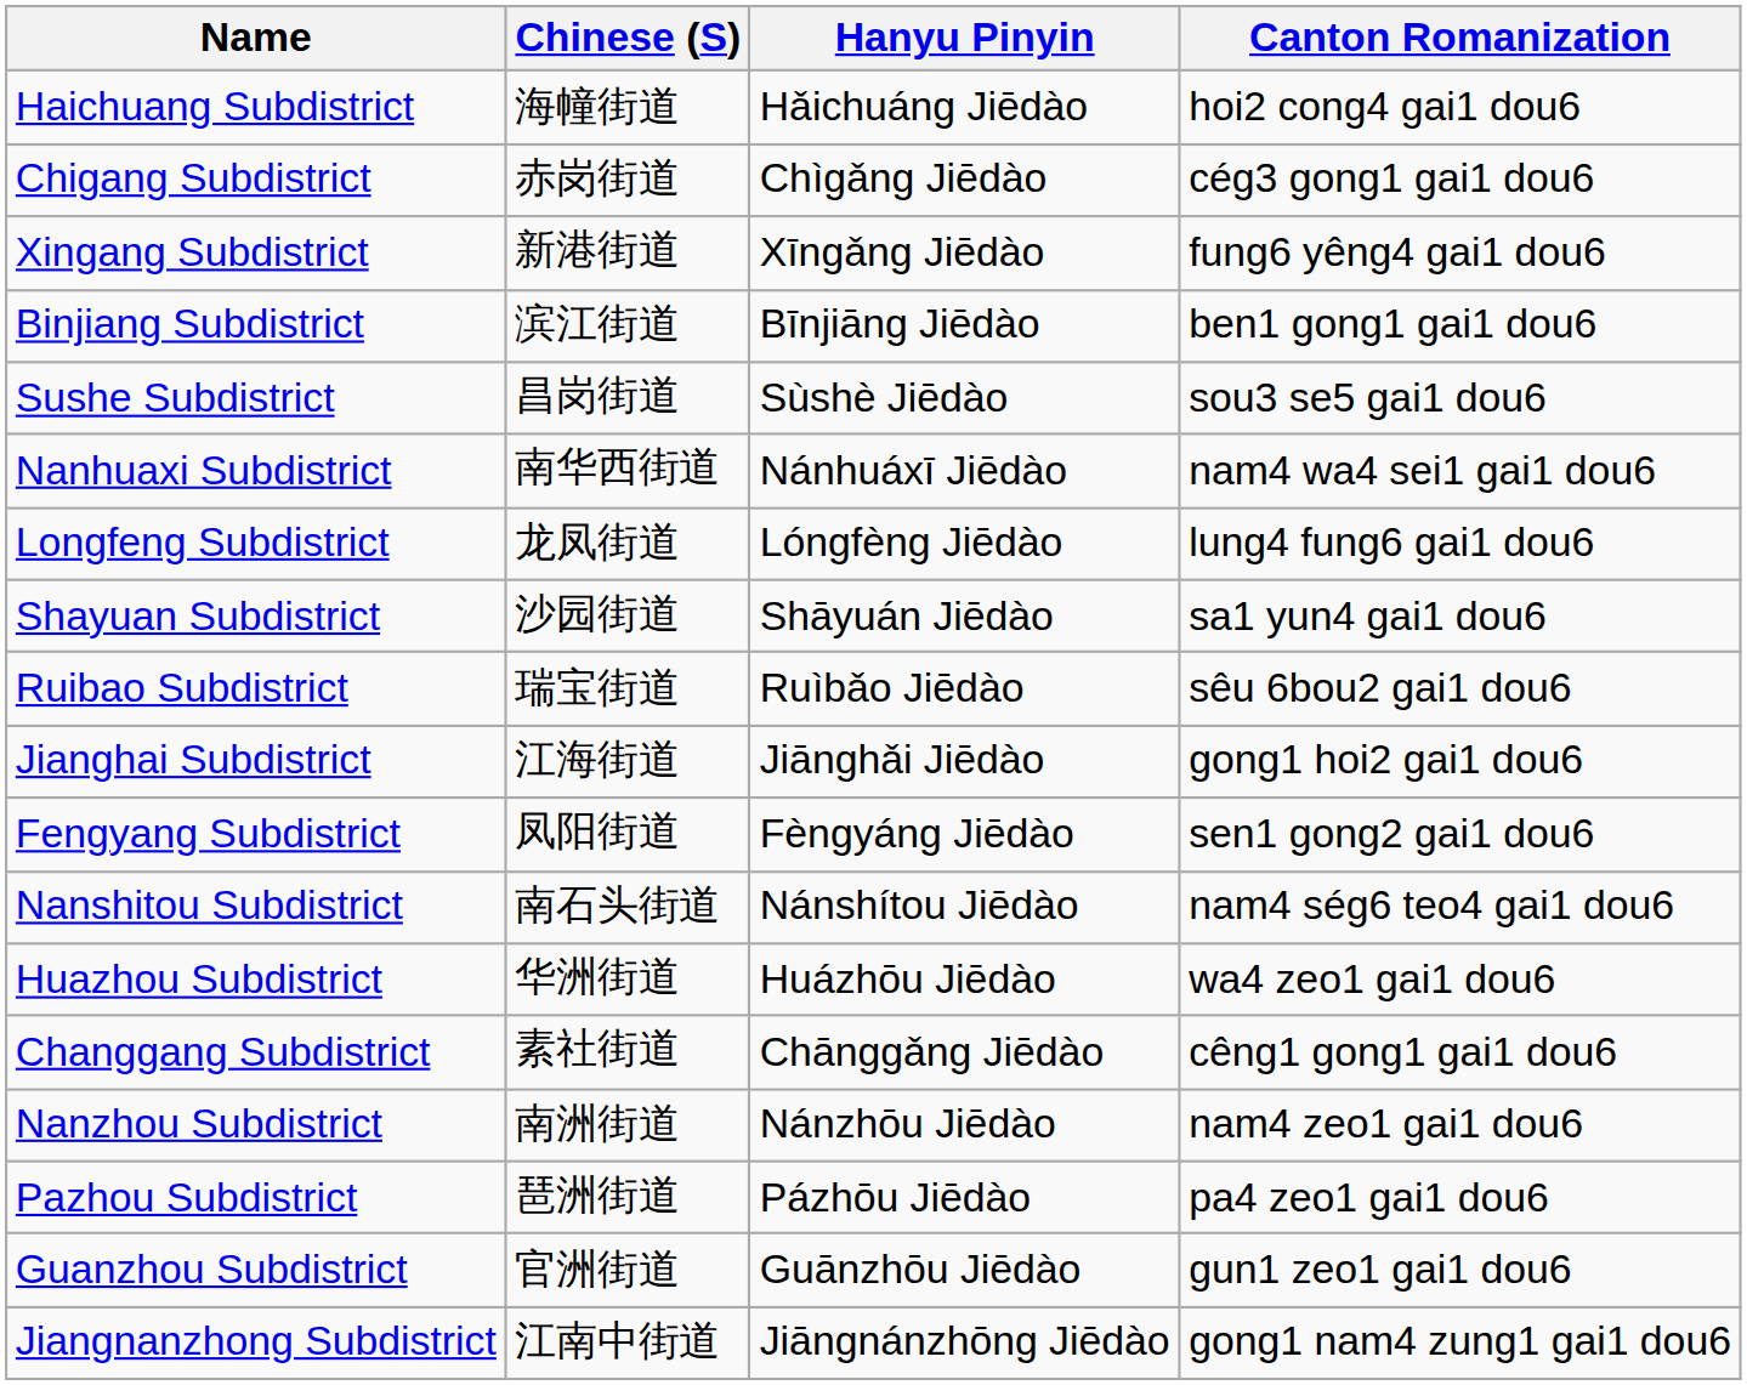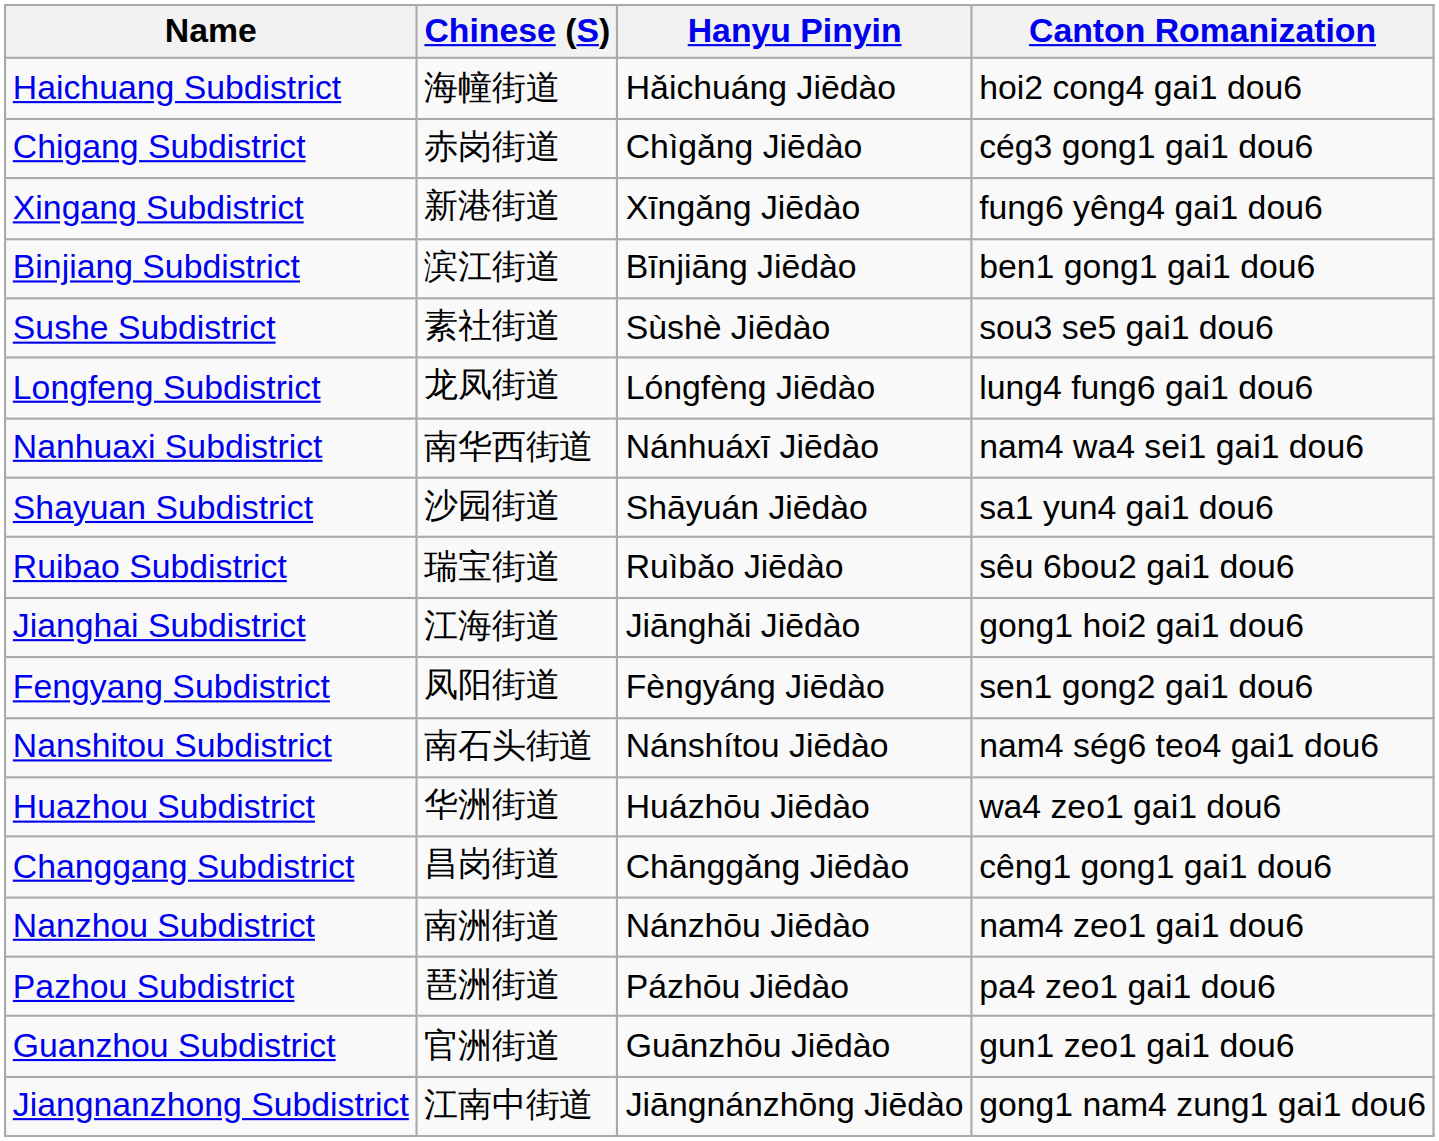Sushe Subdistrict | Chinese (S): 昌岗街道 -> 素社街道
rows swapped: Nanhuaxi Subdistrict <-> Longfeng Subdistrict
Changgang Subdistrict | Chinese (S): 素社街道 -> 昌岗街道
